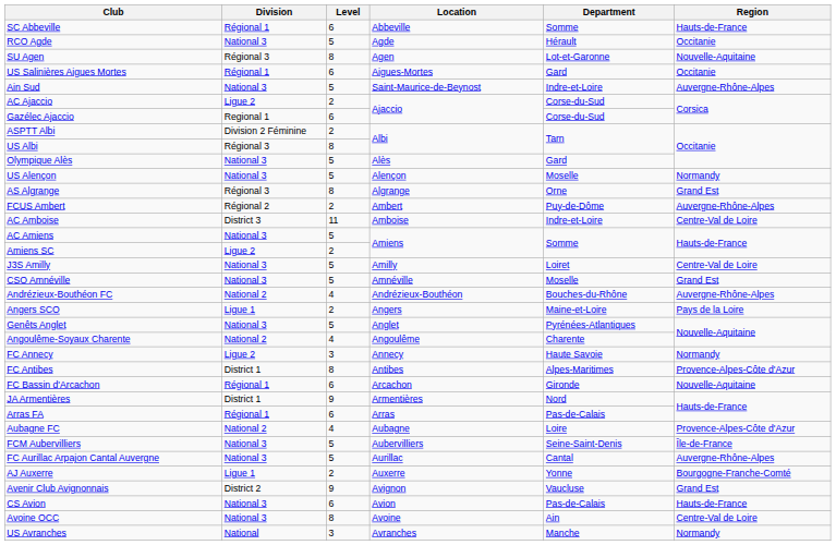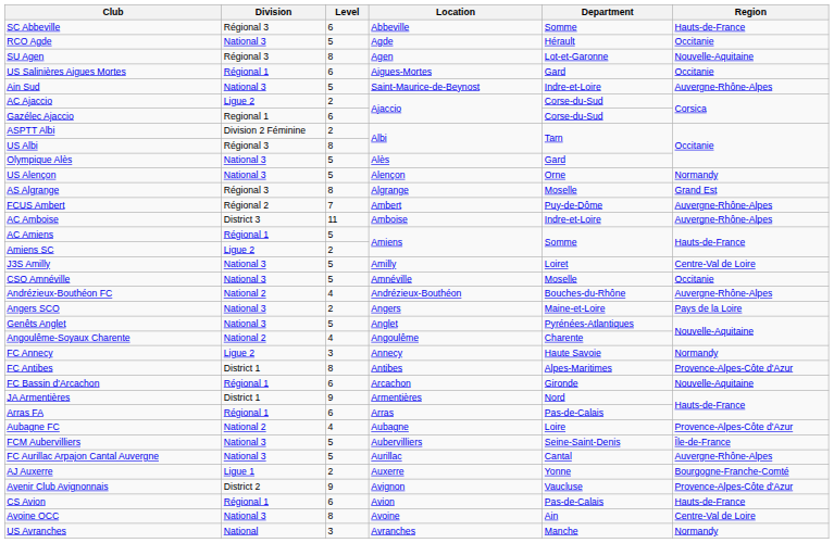SC Abbeville | Division: Régional 1 -> Régional 3
US Alençon | Department: Moselle -> Orne
AS Algrange | Department: Orne -> Moselle
FCUS Ambert | Level: 2 -> 7
AC Amboise | Region: Centre-Val de Loire -> Auvergne-Rhône-Alpes
AC Amiens | Division: National 3 -> Régional 1
CSO Amnéville | Region: Grand Est -> Occitanie
Angers SCO | Division: Ligue 1 -> National 3
Avenir Club Avignonnais | Region: Grand Est -> Provence-Alpes-Côte d'Azur
CS Avion | Division: National 3 -> Régional 1
